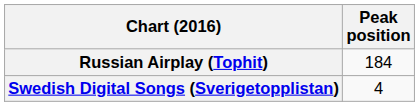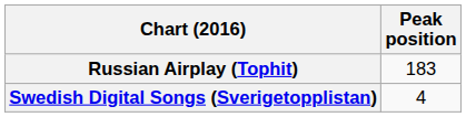Russian Airplay (Tophit) | Peak position: 184 -> 183
